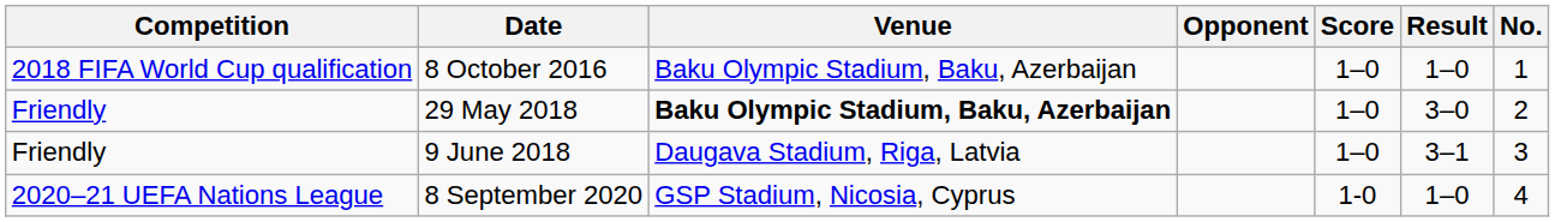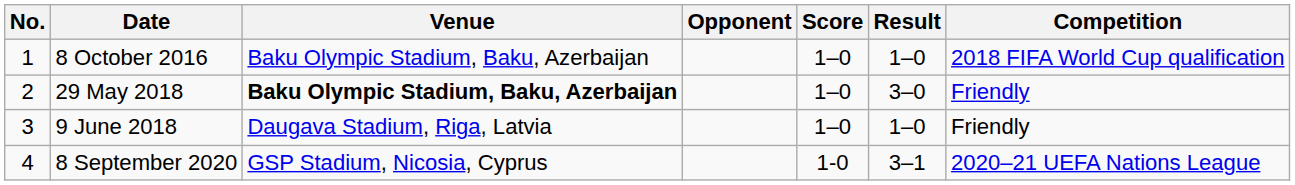columns swapped: No. <-> Competition
9 June 2018 | Result: 3–1 -> 1–0
8 September 2020 | Result: 1–0 -> 3–1
